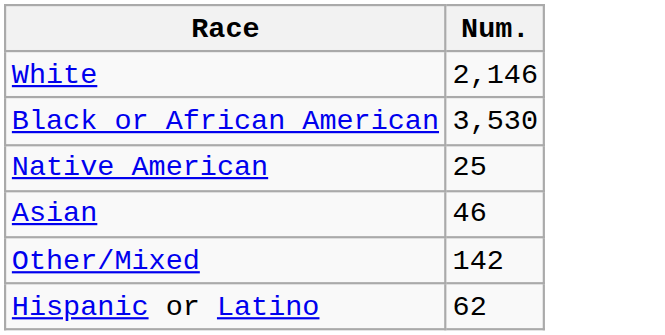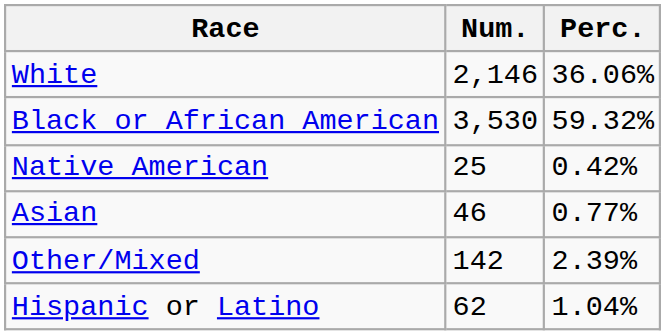+ column: Perc. | 36.06% | 59.32% | 0.42% | 0.77% | 2.39% | 1.04%
